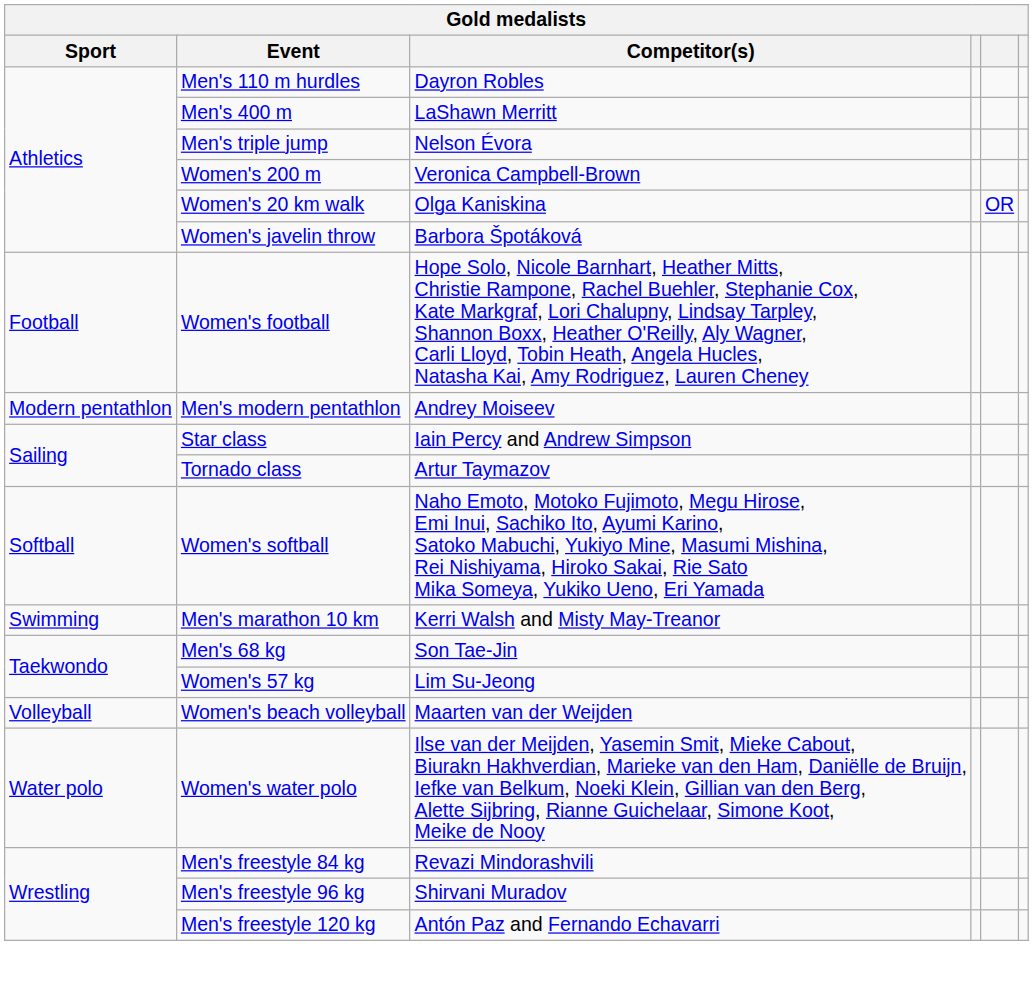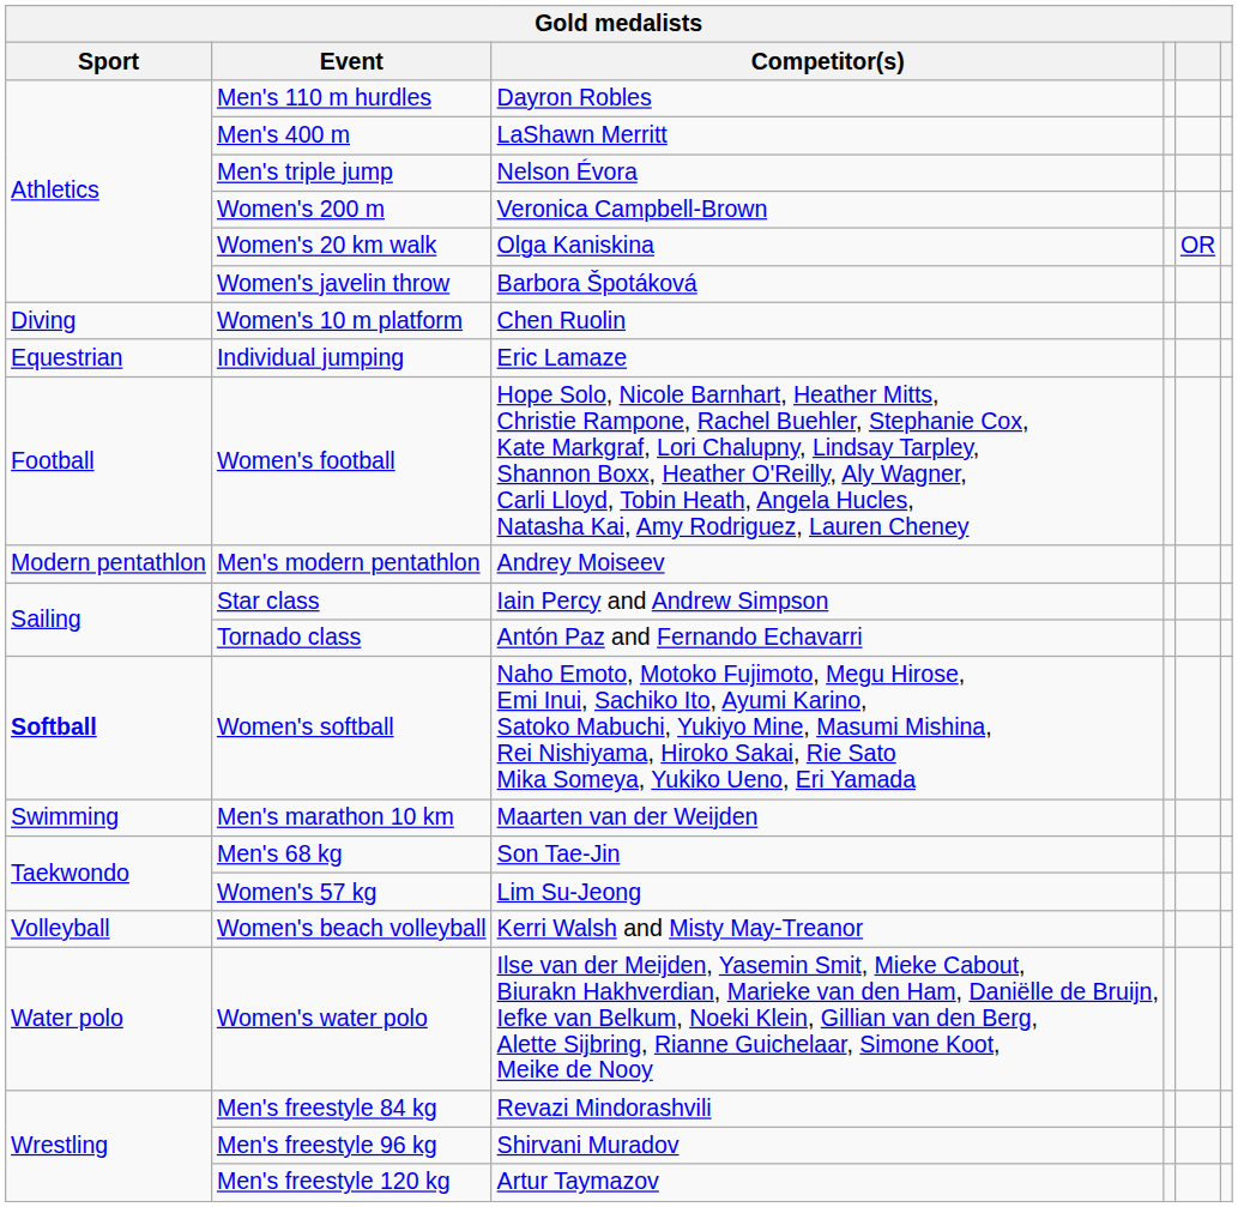+ row: Diving | Women's 10 m platform | Chen Ruolin
+ row: Equestrian | Individual jumping | Eric Lamaze
Tornado class | Competitor(s): Artur Taymazov -> Antón Paz and Fernando Echavarri
Women's softball | Sport: normal -> bold
Men's marathon 10 km | Competitor(s): Kerri Walsh and Misty May-Treanor -> Maarten van der Weijden
Women's beach volleyball | Competitor(s): Maarten van der Weijden -> Kerri Walsh and Misty May-Treanor
Men's freestyle 120 kg | Competitor(s): Antón Paz and Fernando Echavarri -> Artur Taymazov
